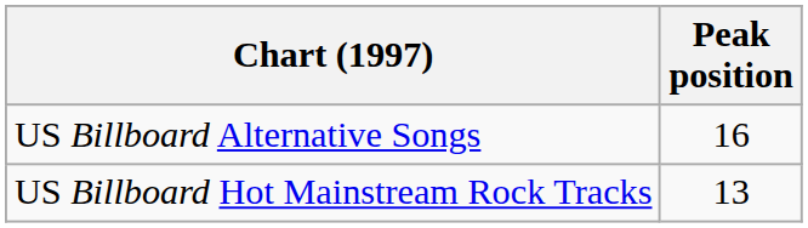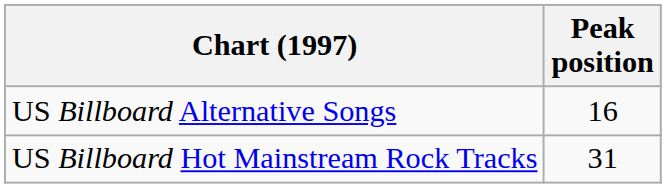US Billboard Hot Mainstream Rock Tracks | Peak position: 13 -> 31
